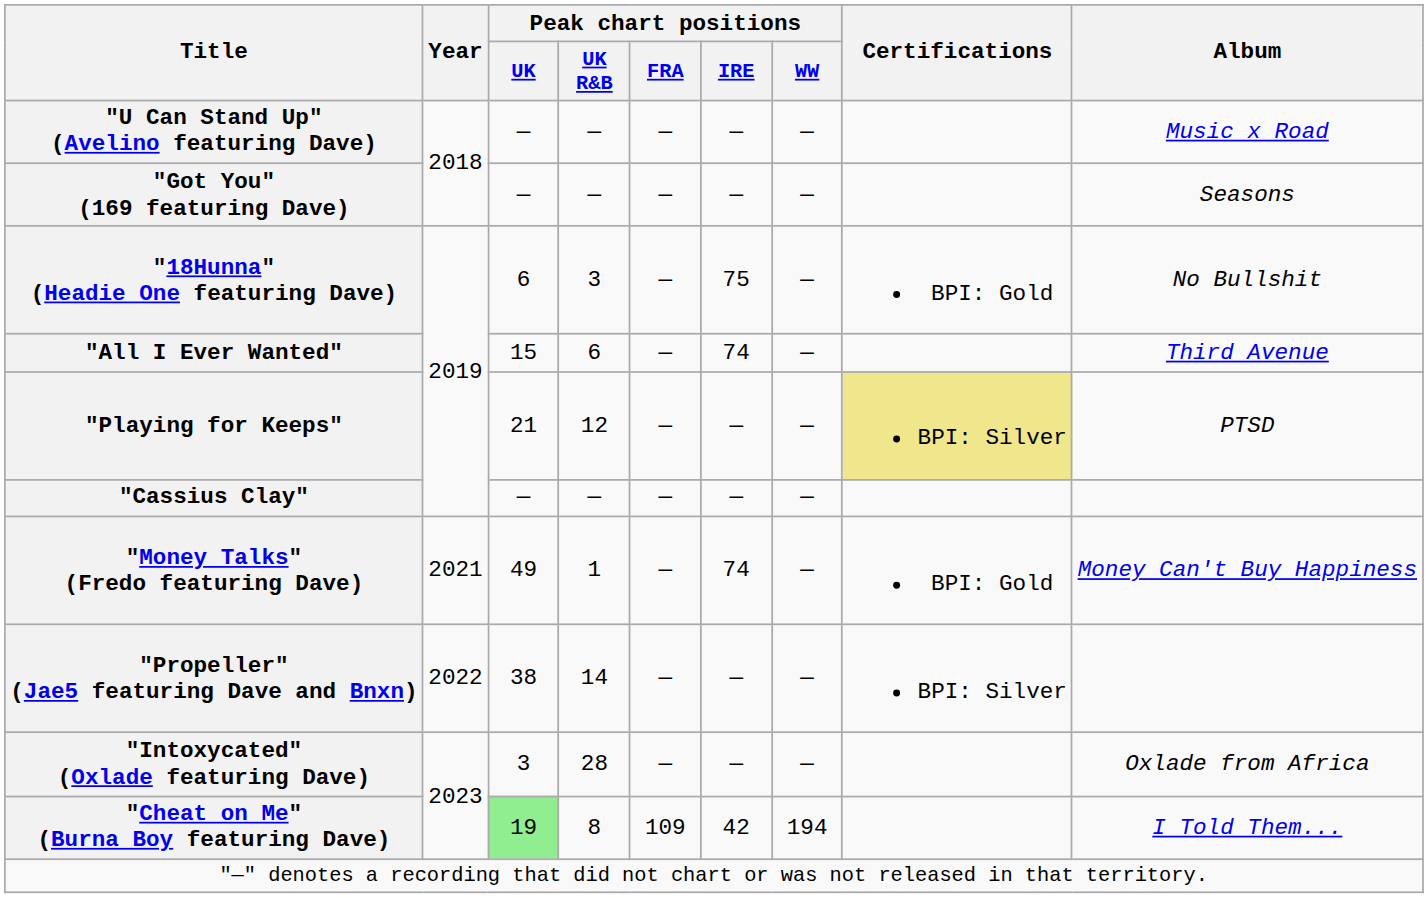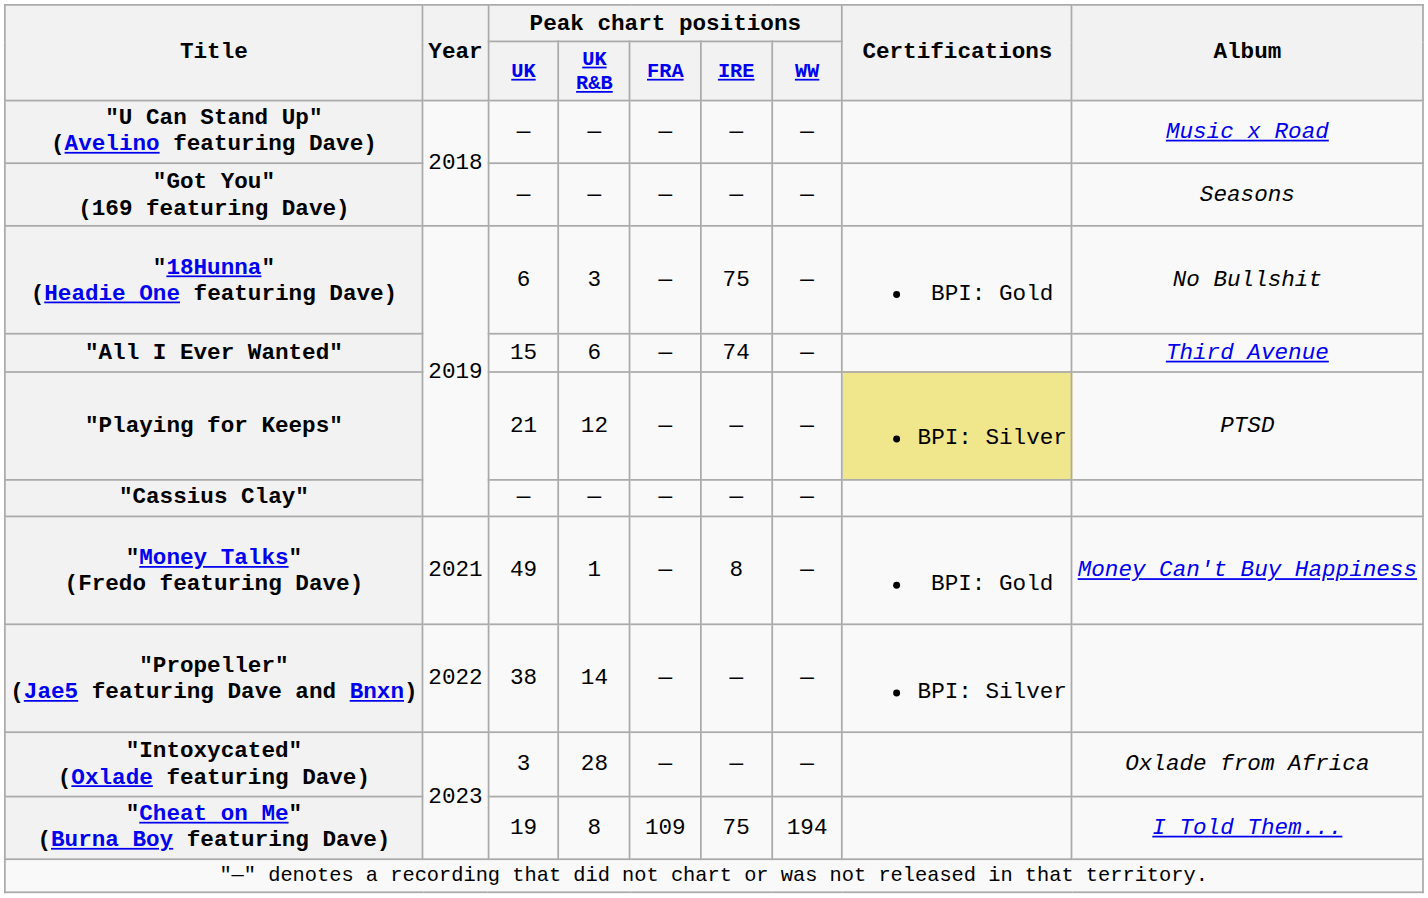"Money Talks" (Fredo featuring Dave) | Peak chart positions / IRE: 74 -> 8
"Cheat on Me" (Burna Boy featuring Dave) | Peak chart positions / UK: lightgreen background -> no background
"Cheat on Me" (Burna Boy featuring Dave) | Peak chart positions / IRE: 42 -> 75
